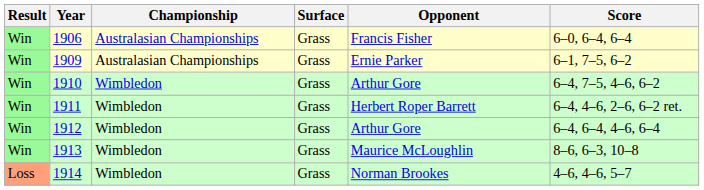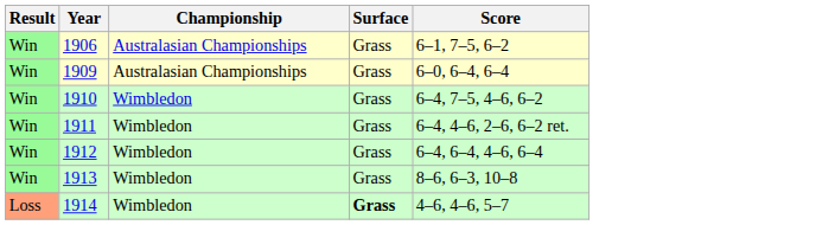- column: Opponent | Francis Fisher | Ernie Parker | Arthur Gore | Herbert Roper Barrett | Arthur Gore | Maurice McLoughlin | Norman Brookes
1906 | Score: 6–0, 6–4, 6–4 -> 6–1, 7–5, 6–2
1909 | Score: 6–1, 7–5, 6–2 -> 6–0, 6–4, 6–4
1914 | Surface: normal -> bold
